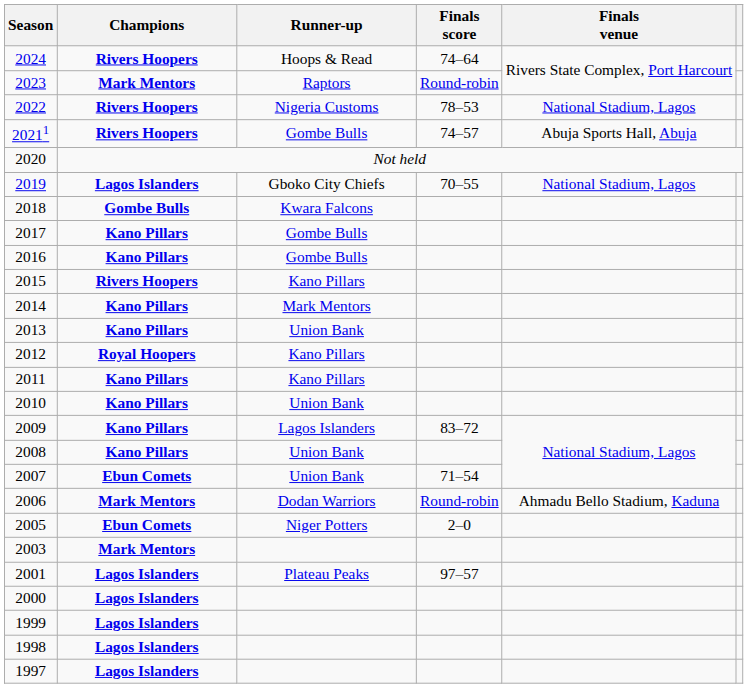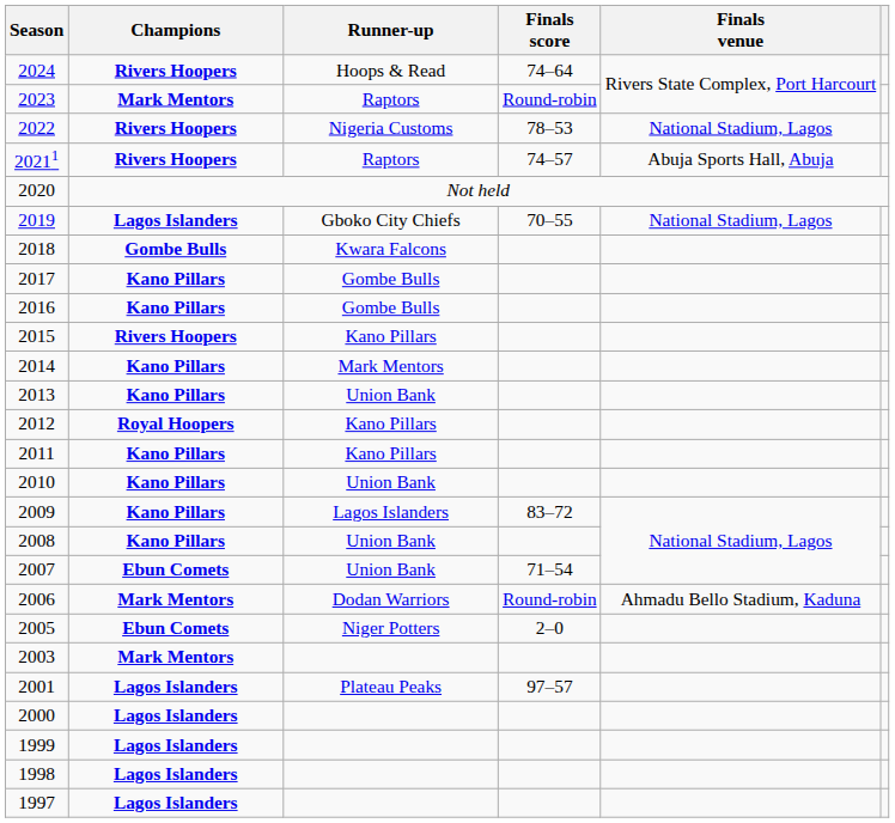20211 | Runner-up: Gombe Bulls -> Raptors
